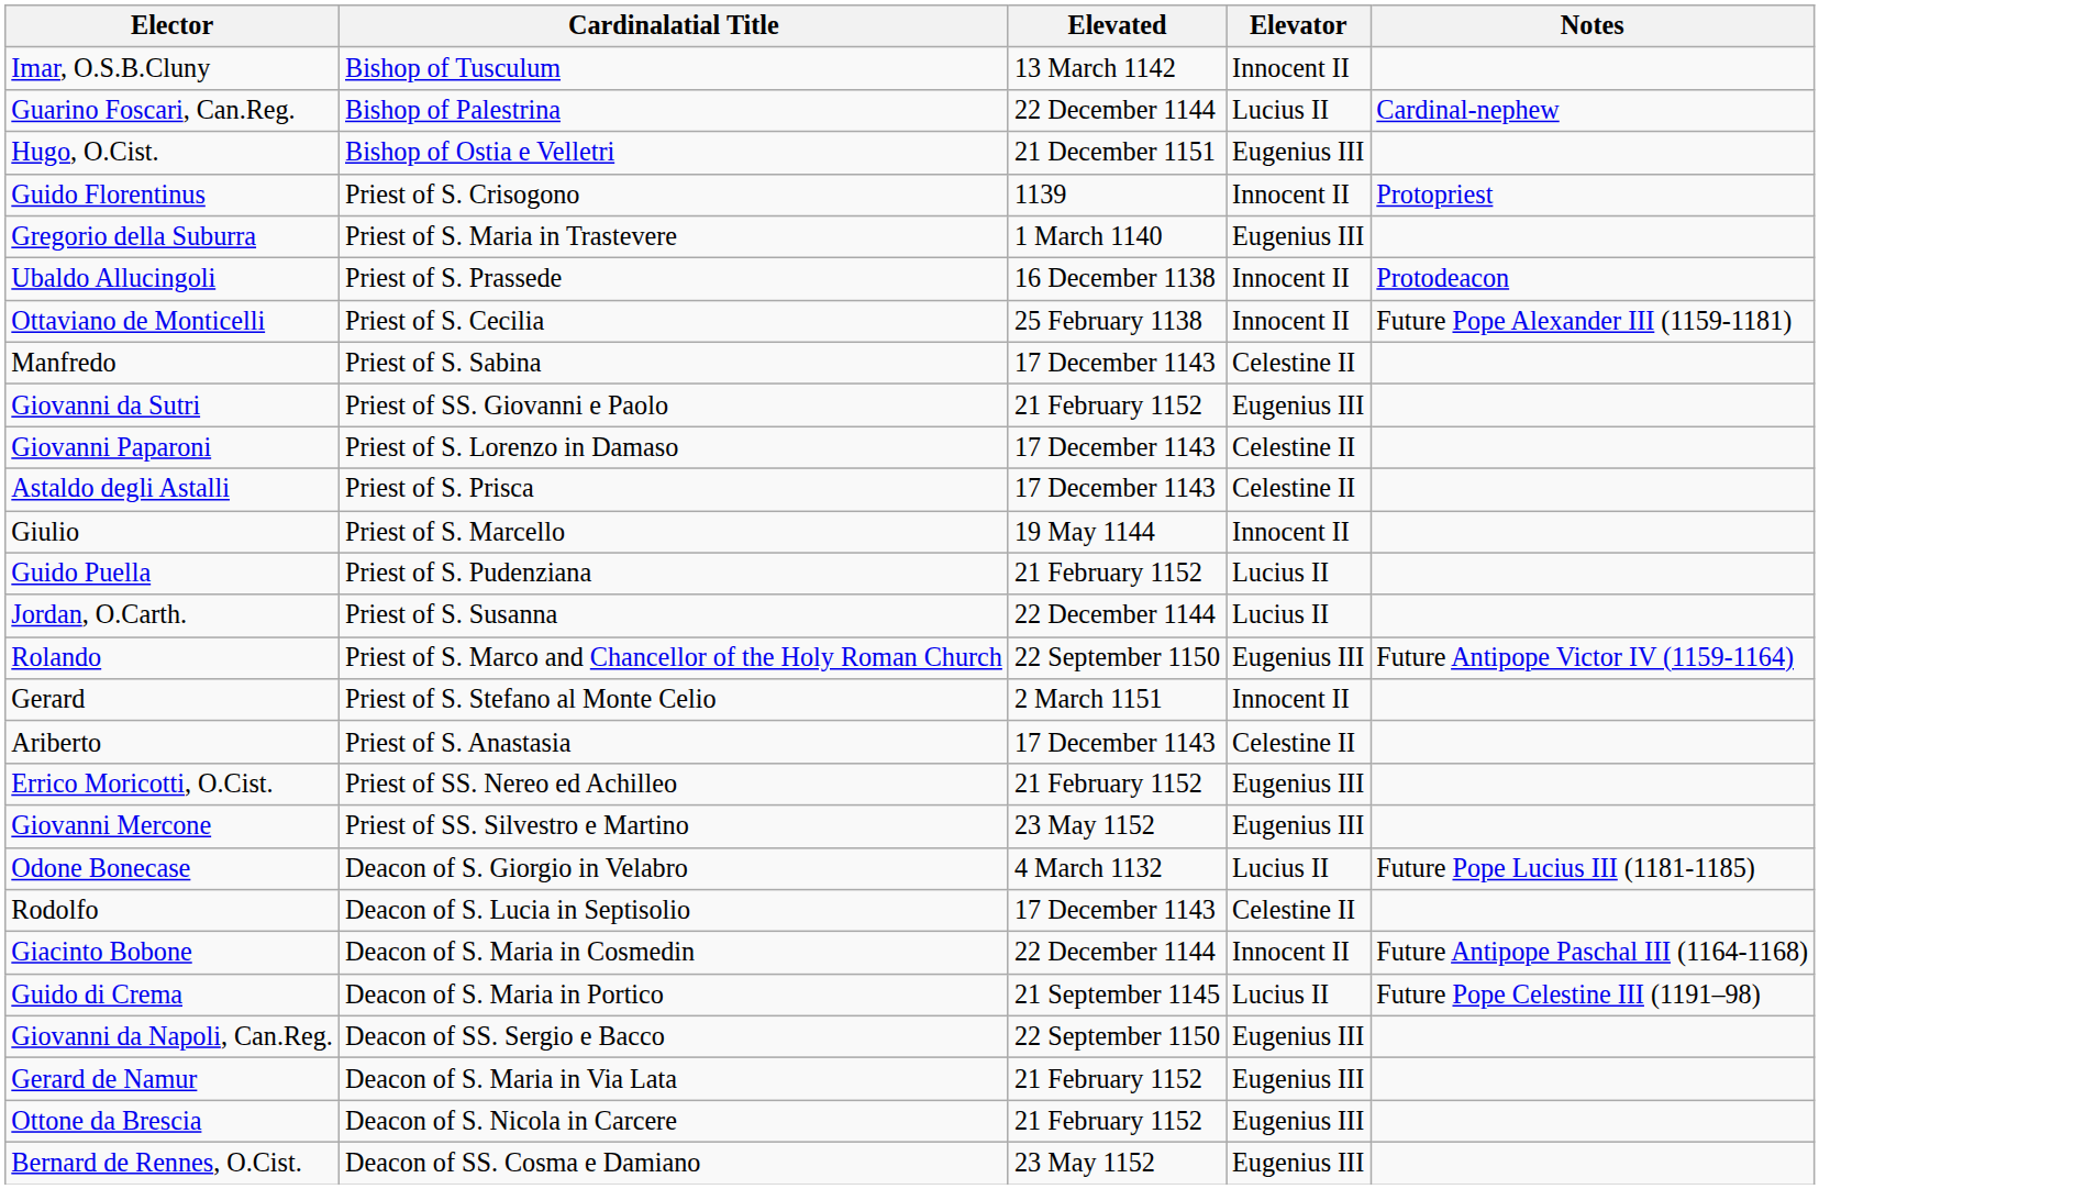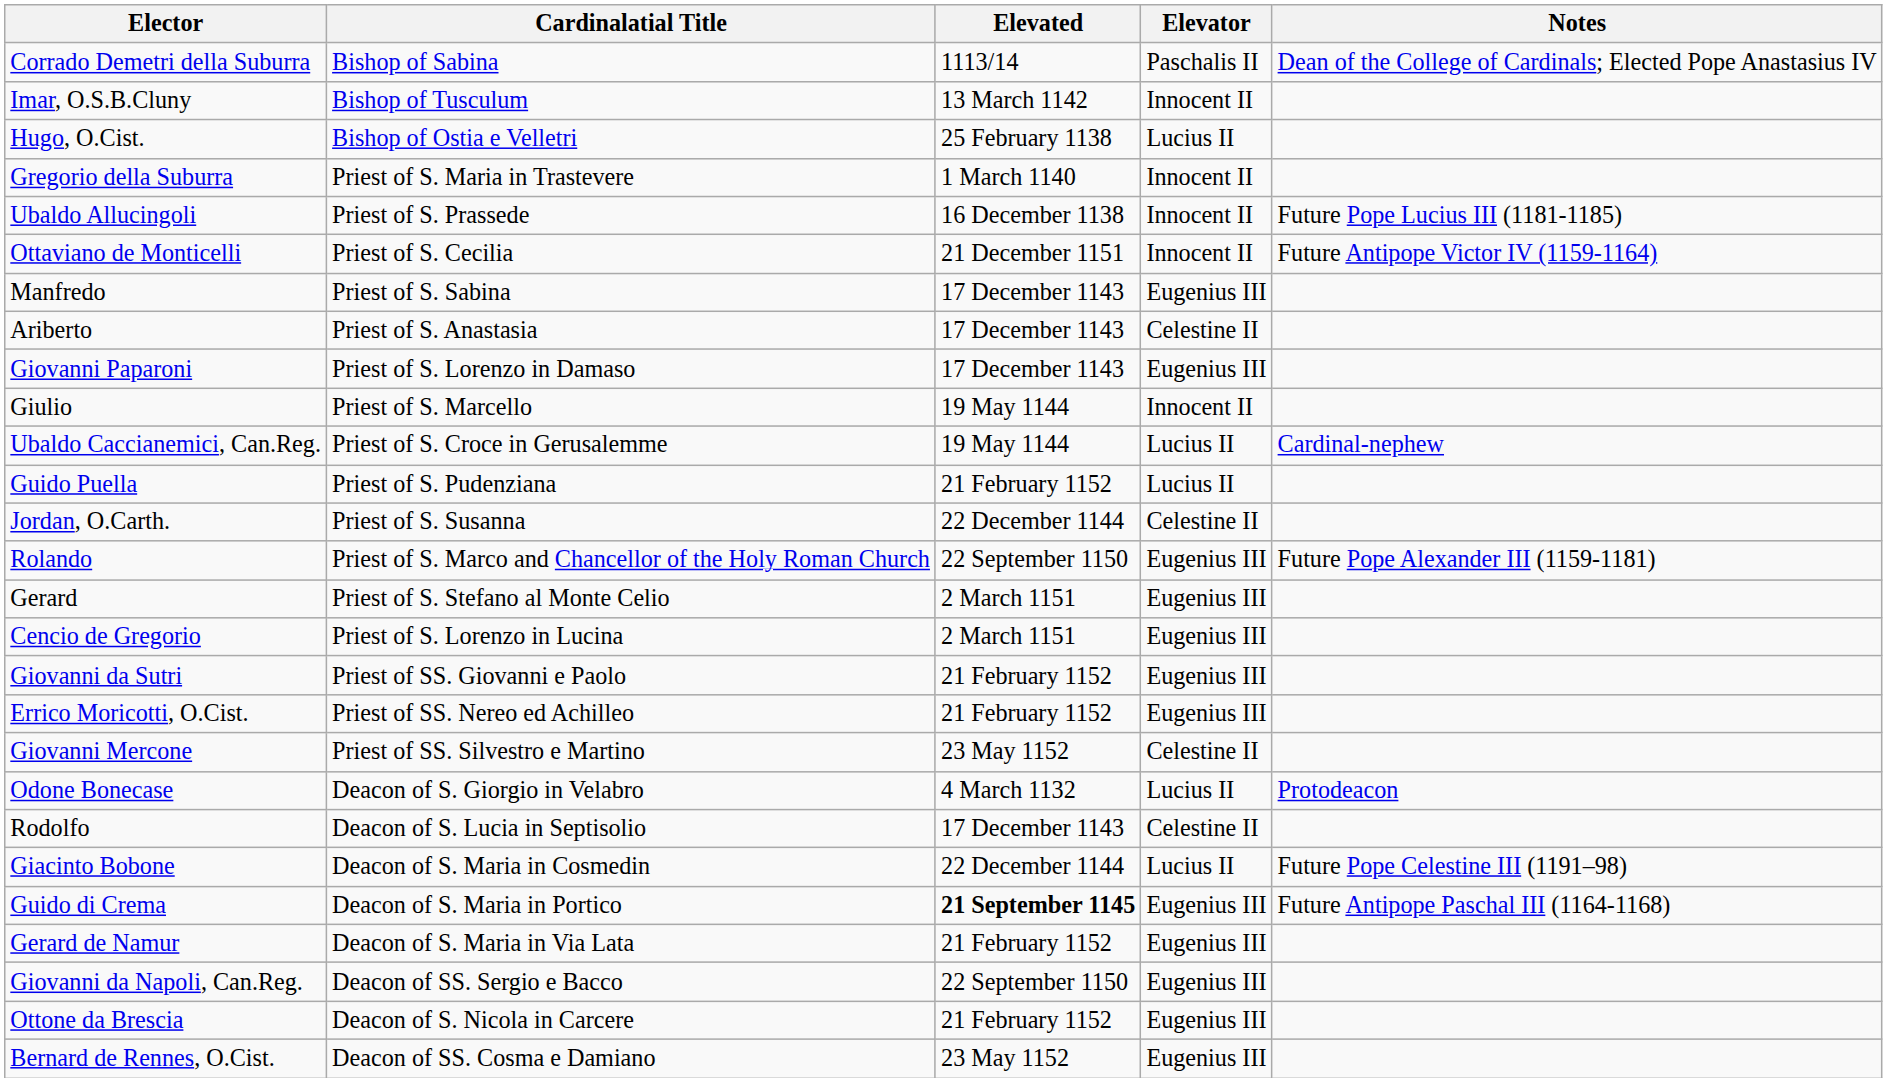+ row: Corrado Demetri della Suburra | Bishop of Sabina | 1113/14 | Paschalis II | Dean of the College of Cardinals; Elected Pope Anastasius IV
- row: Guarino Foscari, Can.Reg. | Bishop of Palestrina | 22 December 1144 | Lucius II | Cardinal-nephew
Hugo, O.Cist. | Elevated: 21 December 1151 -> 25 February 1138
Hugo, O.Cist. | Elevator: Eugenius III -> Lucius II
- row: Guido Florentinus | Priest of S. Crisogono | 1139 | Innocent II | Protopriest
Gregorio della Suburra | Elevator: Eugenius III -> Innocent II
Ubaldo Allucingoli | Notes: Protodeacon -> Future Pope Lucius III (1181-1185)
Ottaviano de Monticelli | Elevated: 25 February 1138 -> 21 December 1151
Ottaviano de Monticelli | Notes: Future Pope Alexander III (1159-1181) -> Future Antipope Victor IV (1159-1164)
Manfredo | Elevator: Celestine II -> Eugenius III
rows swapped: Ariberto <-> Giovanni da Sutri
Giovanni Paparoni | Elevator: Celestine II -> Eugenius III
- row: Astaldo degli Astalli | Priest of S. Prisca | 17 December 1143 | Celestine II
+ row: Ubaldo Caccianemici, Can.Reg. | Priest of S. Croce in Gerusalemme | 19 May 1144 | Lucius II | Cardinal-nephew
Jordan, O.Carth. | Elevator: Lucius II -> Celestine II
Rolando | Notes: Future Antipope Victor IV (1159-1164) -> Future Pope Alexander III (1159-1181)
Gerard | Elevator: Innocent II -> Eugenius III
+ row: Cencio de Gregorio | Priest of S. Lorenzo in Lucina | 2 March 1151 | Eugenius III
Giovanni Mercone | Elevator: Eugenius III -> Celestine II
Odone Bonecase | Notes: Future Pope Lucius III (1181-1185) -> Protodeacon
Giacinto Bobone | Elevator: Innocent II -> Lucius II
Giacinto Bobone | Notes: Future Antipope Paschal III (1164-1168) -> Future Pope Celestine III (1191–98)
Guido di Crema | Elevated: normal -> bold
Guido di Crema | Elevator: Lucius II -> Eugenius III
Guido di Crema | Notes: Future Pope Celestine III (1191–98) -> Future Antipope Paschal III (1164-1168)
rows swapped: Giovanni da Napoli, Can.Reg. <-> Gerard de Namur
